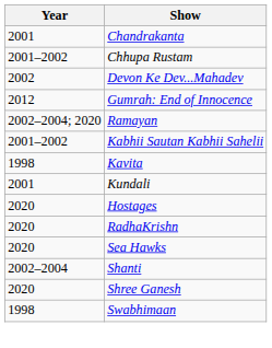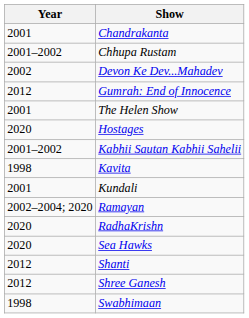+ row: 2001 | The Helen Show
rows swapped: Hostages <-> Ramayan
Shanti | Year: 2002–2004 -> 2012
Shree Ganesh | Year: 2020 -> 2012
